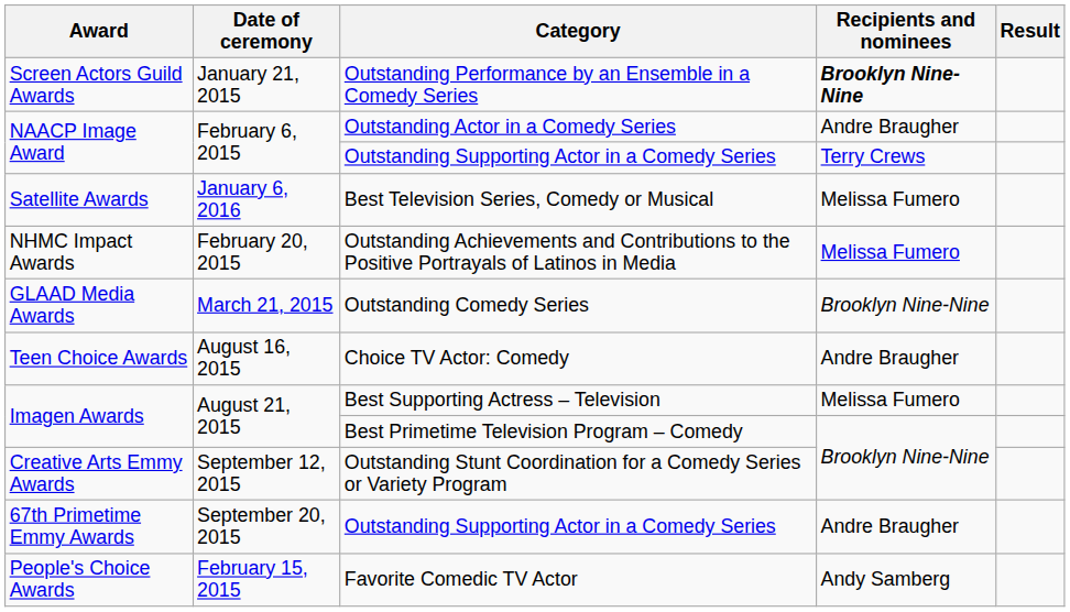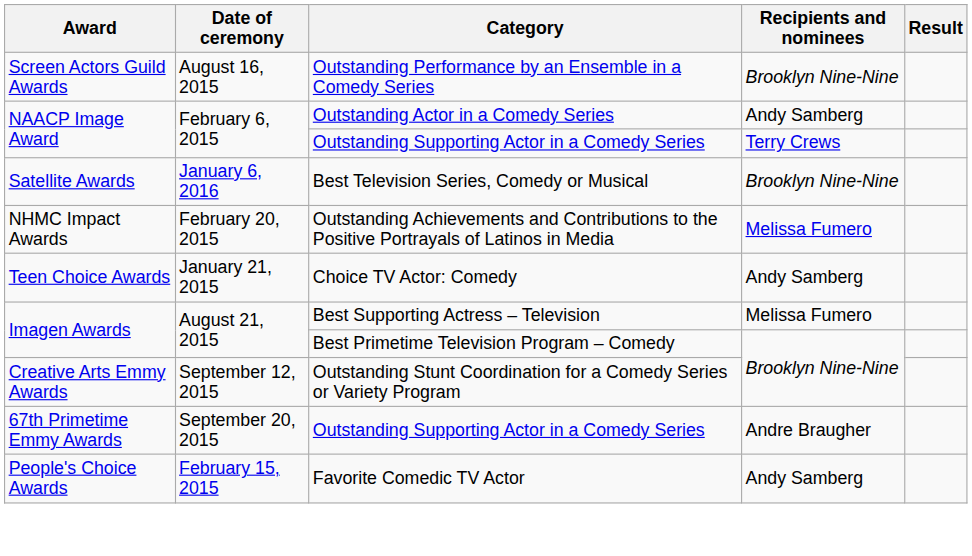Outstanding Performance by an Ensemble in a Comedy Series | Date of ceremony: January 21, 2015 -> August 16, 2015
Outstanding Performance by an Ensemble in a Comedy Series | Recipients and nominees: bold -> normal
Outstanding Actor in a Comedy Series | Recipients and nominees: Andre Braugher -> Andy Samberg
Best Television Series, Comedy or Musical | Recipients and nominees: Melissa Fumero -> Brooklyn Nine-Nine
- row: GLAAD Media Awards | March 21, 2015 | Outstanding Comedy Series | Brooklyn Nine-Nine
Choice TV Actor: Comedy | Date of ceremony: August 16, 2015 -> January 21, 2015
Choice TV Actor: Comedy | Recipients and nominees: Andre Braugher -> Andy Samberg
